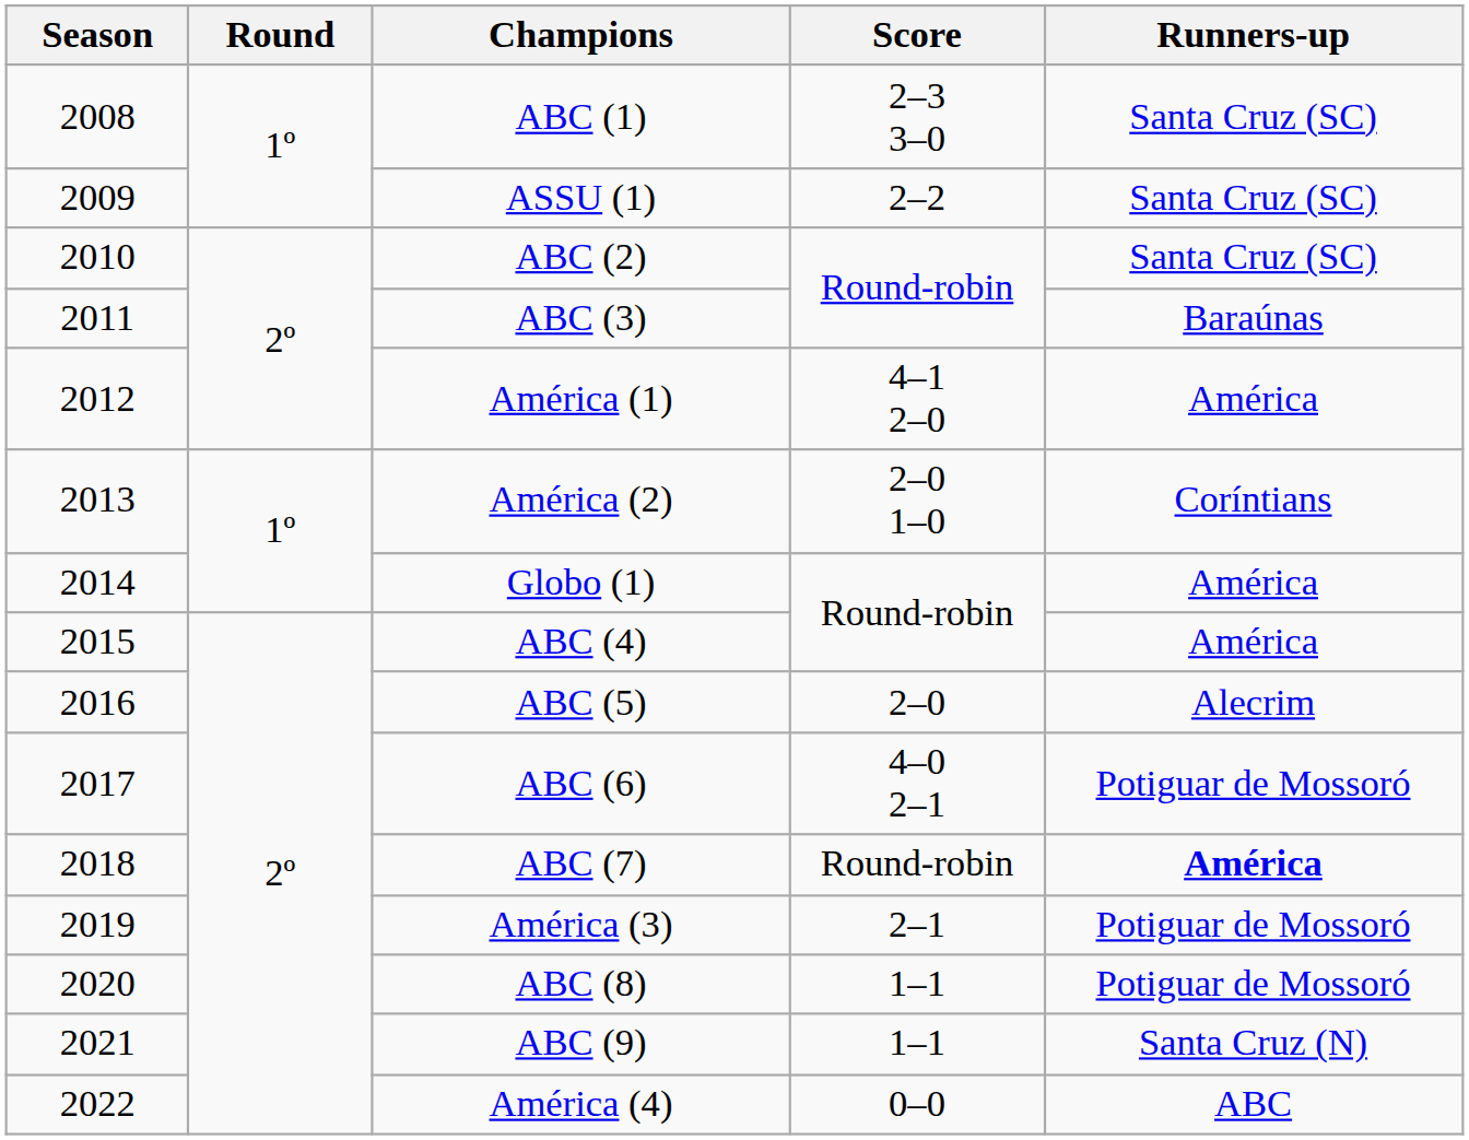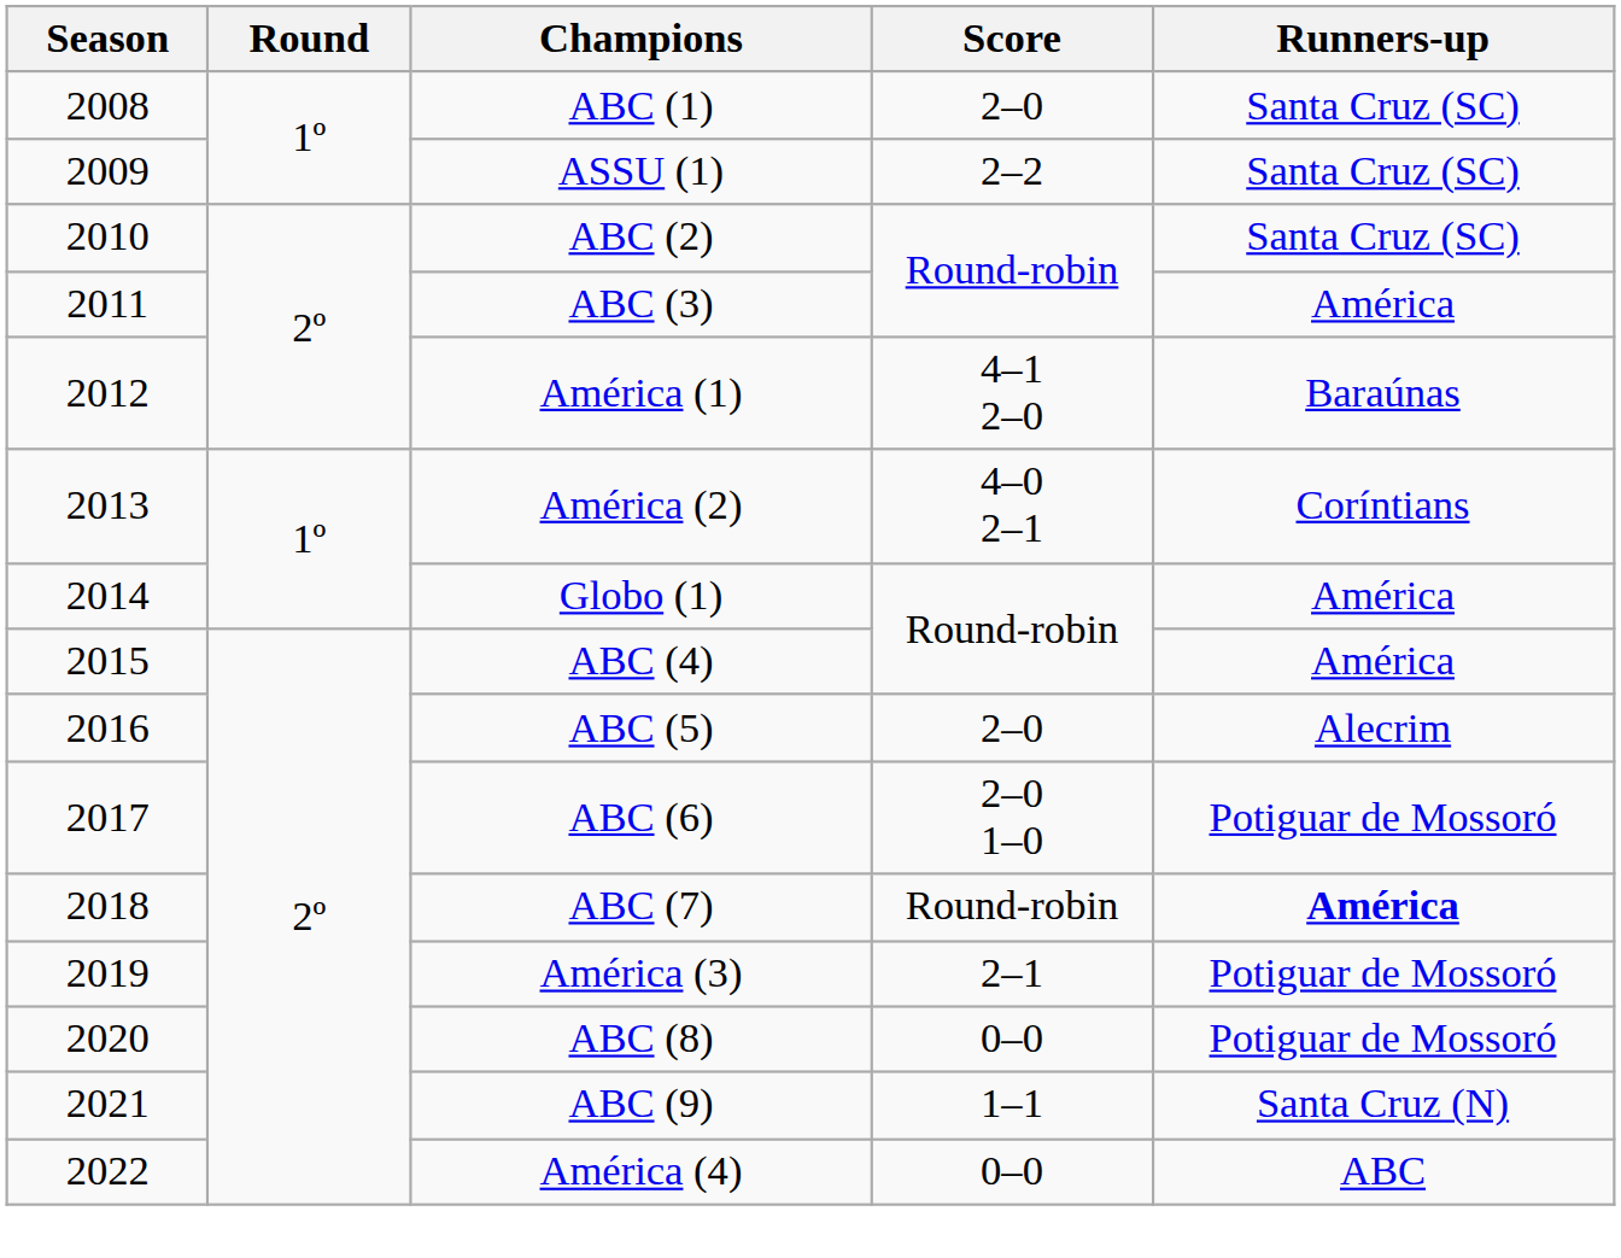ABC (1) | Score: 2–3 3–0 -> 2–0
ABC (3) | Runners-up: Baraúnas -> América
América (1) | Runners-up: América -> Baraúnas
América (2) | Score: 2–0 1–0 -> 4–0 2–1
ABC (6) | Score: 4–0 2–1 -> 2–0 1–0
ABC (8) | Score: 1–1 -> 0–0
